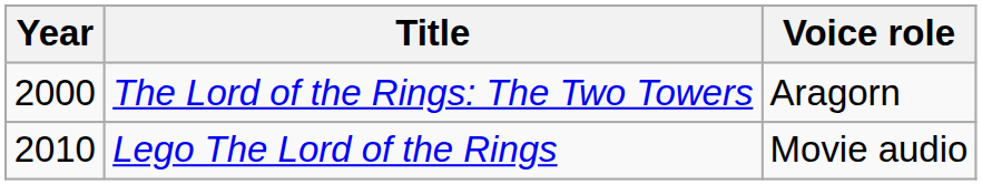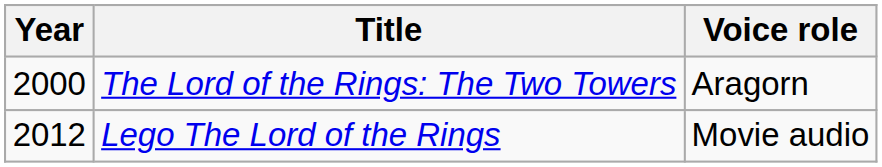Lego The Lord of the Rings | Year: 2010 -> 2012
